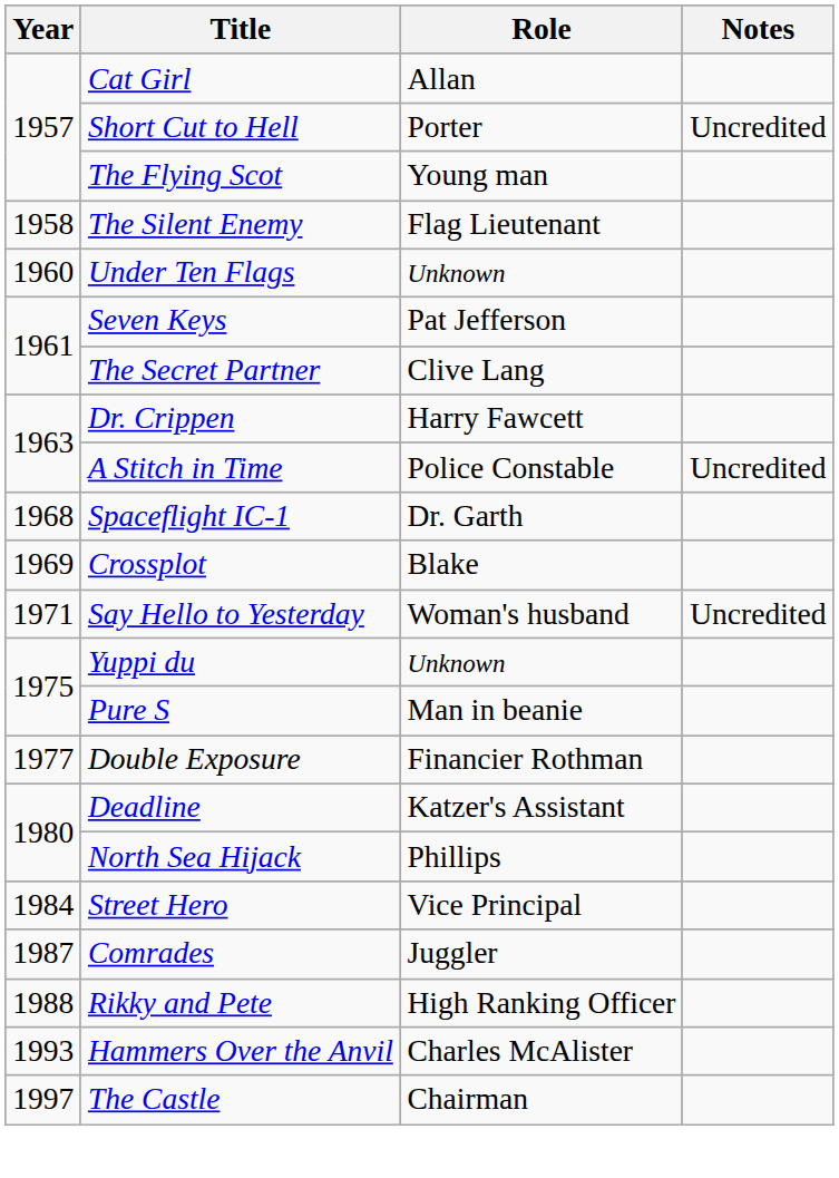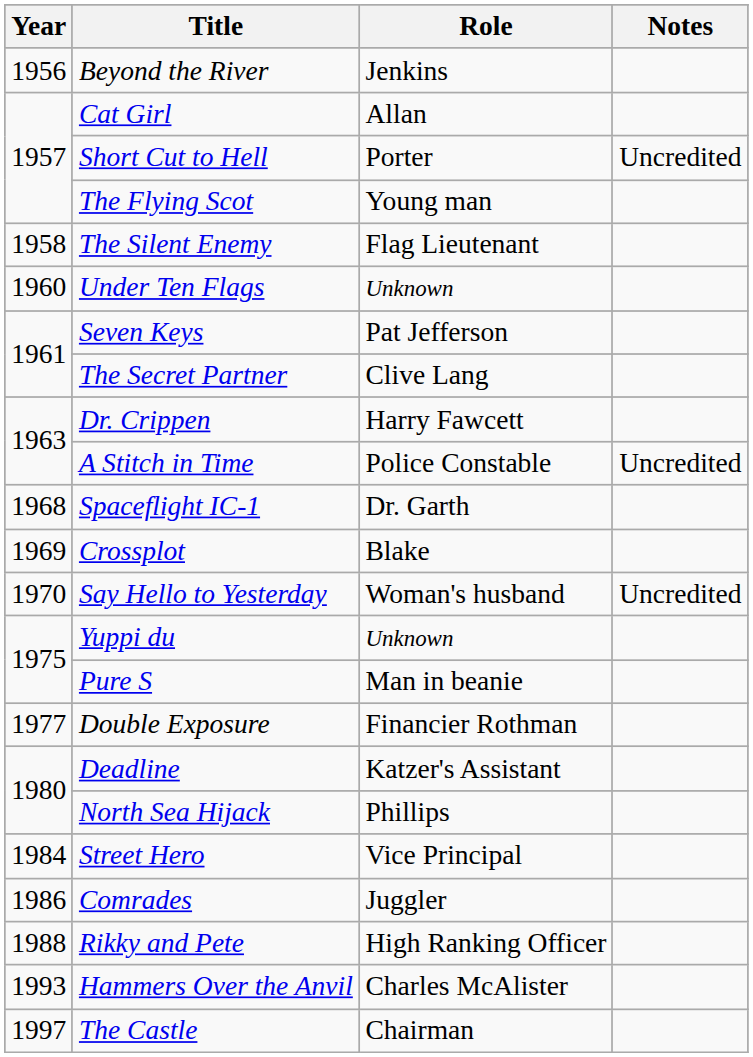+ row: 1956 | Beyond the River | Jenkins
Say Hello to Yesterday | Year: 1971 -> 1970
Comrades | Year: 1987 -> 1986
